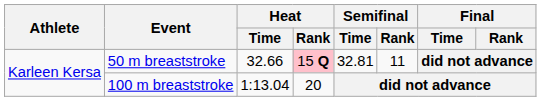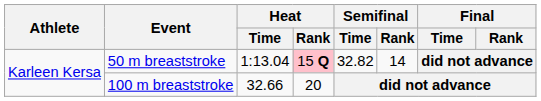50 m breaststroke | Heat / Time: 32.66 -> 1:13.04
50 m breaststroke | Semifinal / Time: 32.81 -> 32.82
50 m breaststroke | Semifinal / Rank: 11 -> 14
100 m breaststroke | Heat / Time: 1:13.04 -> 32.66
